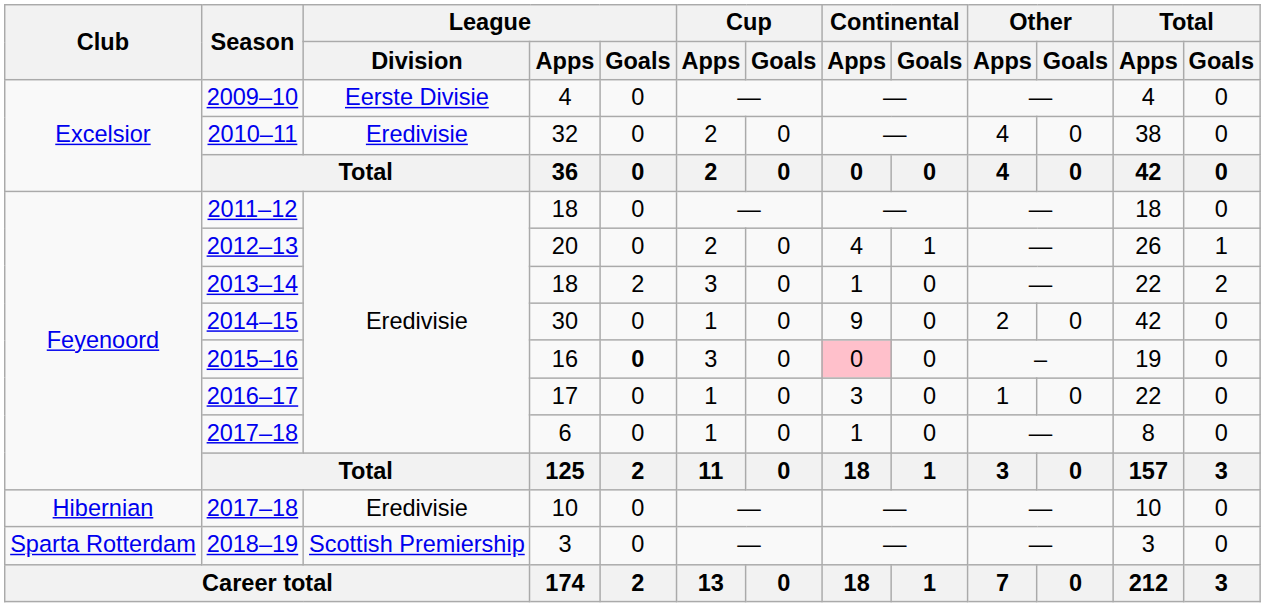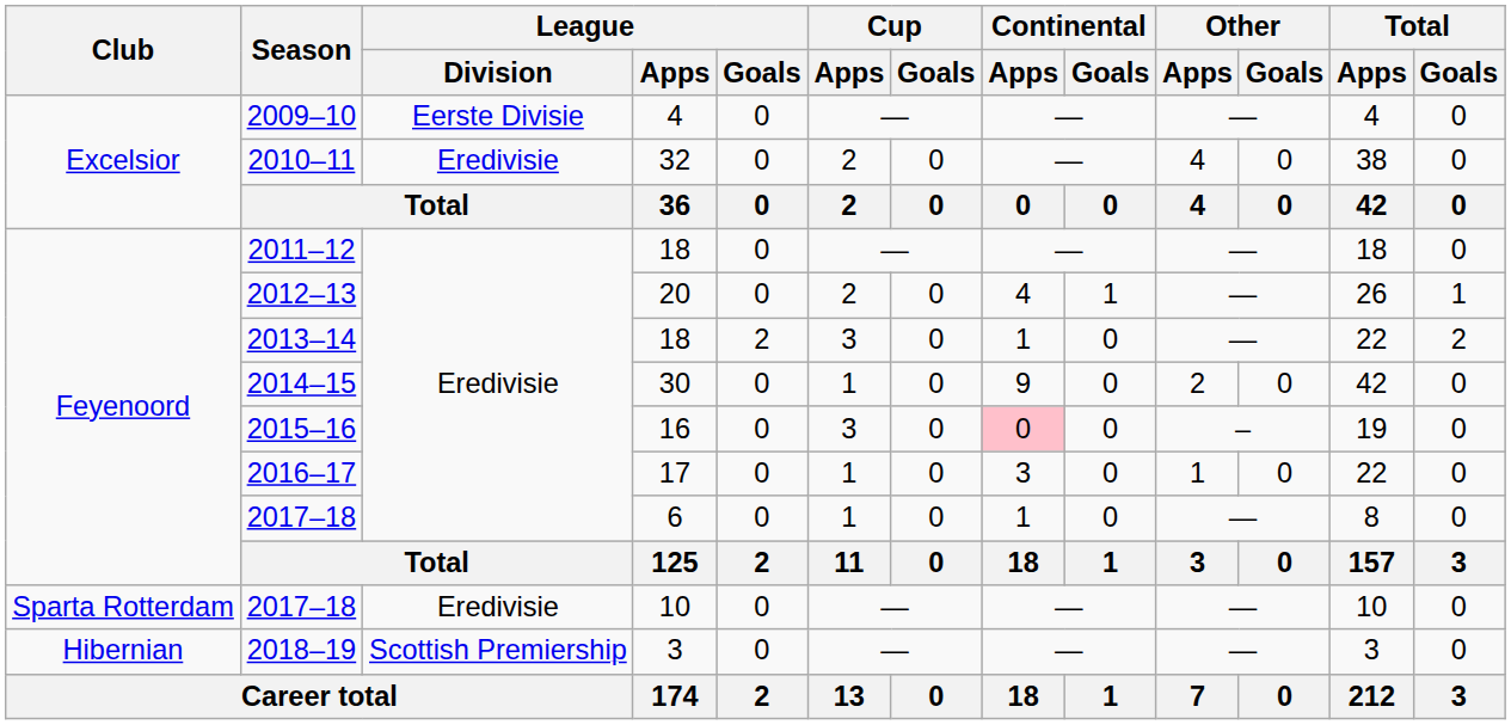2015–16 | League / Goals: bold -> normal
2017–18 / 10 | Club: Hibernian -> Sparta Rotterdam
2018–19 | Club: Sparta Rotterdam -> Hibernian
